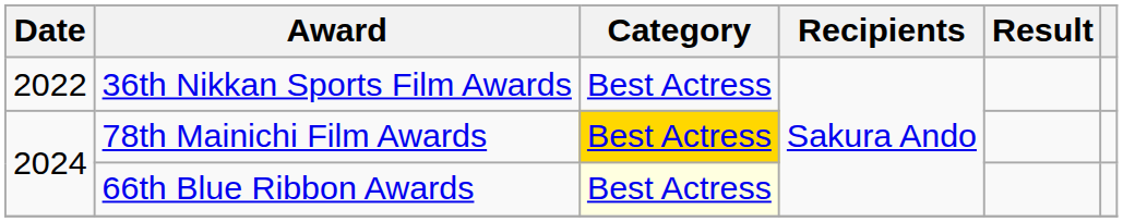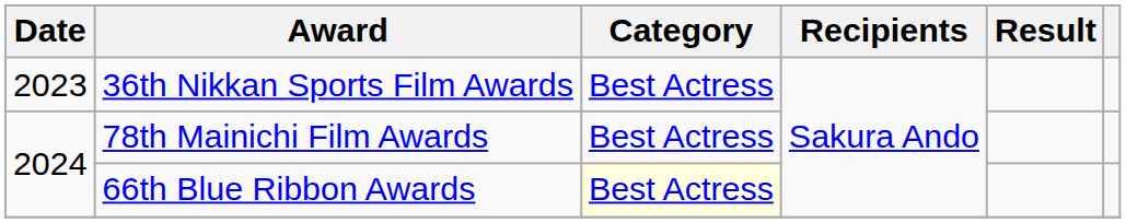36th Nikkan Sports Film Awards | Date: 2022 -> 2023
78th Mainichi Film Awards | Category: gold background -> no background
